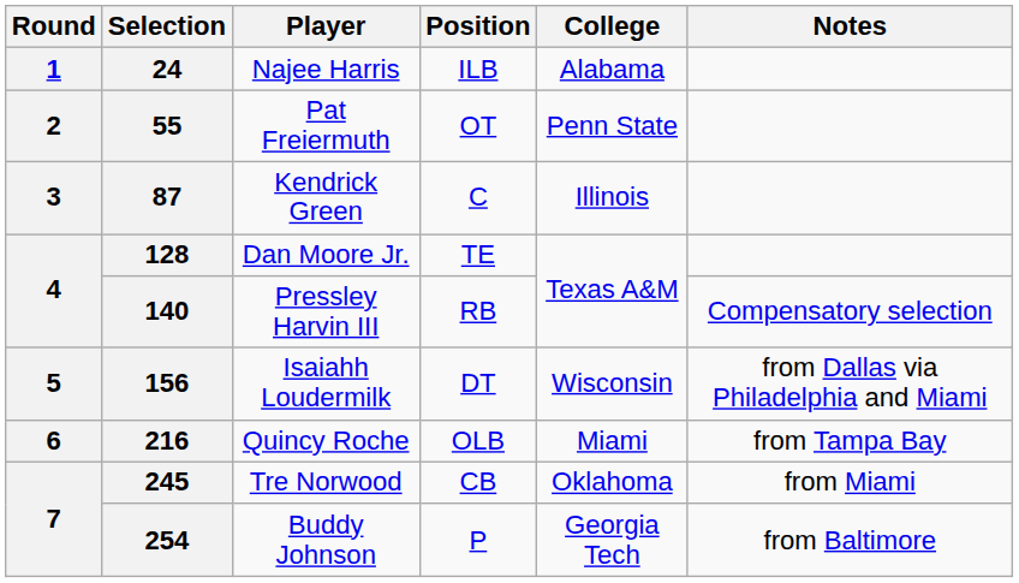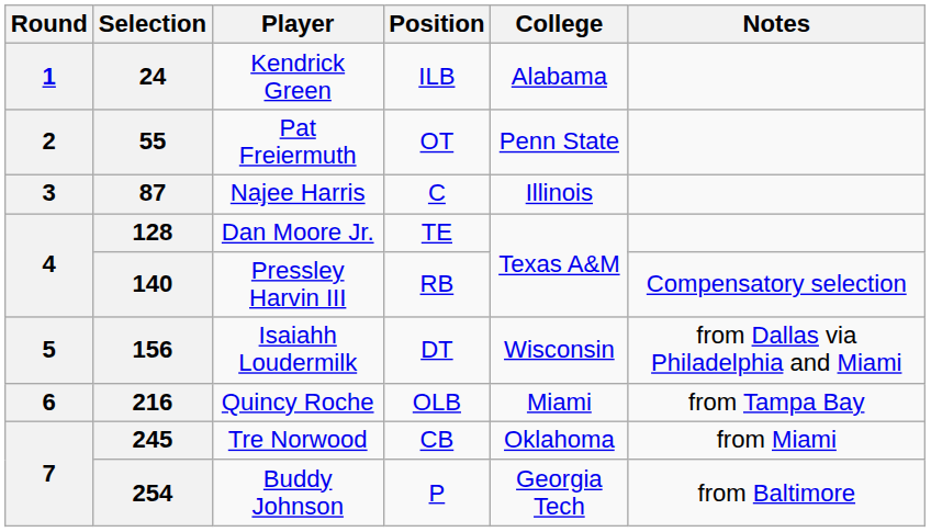24 | Player: Najee Harris -> Kendrick Green
87 | Player: Kendrick Green -> Najee Harris
